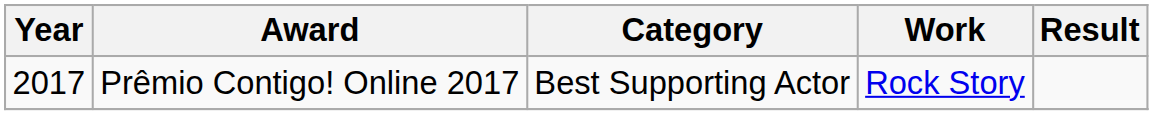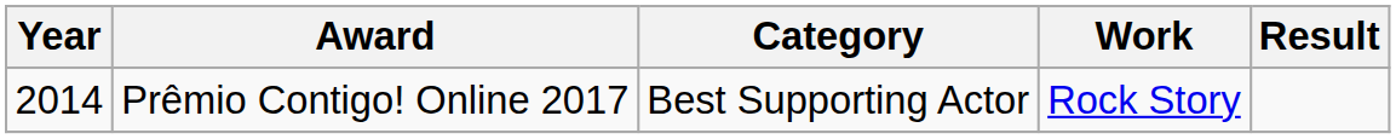Prêmio Contigo! Online 2017 | Year: 2017 -> 2014
